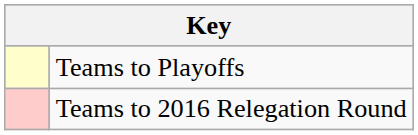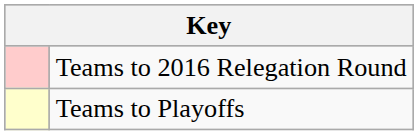rows swapped: Teams to Playoffs <-> Teams to 2016 Relegation Round
